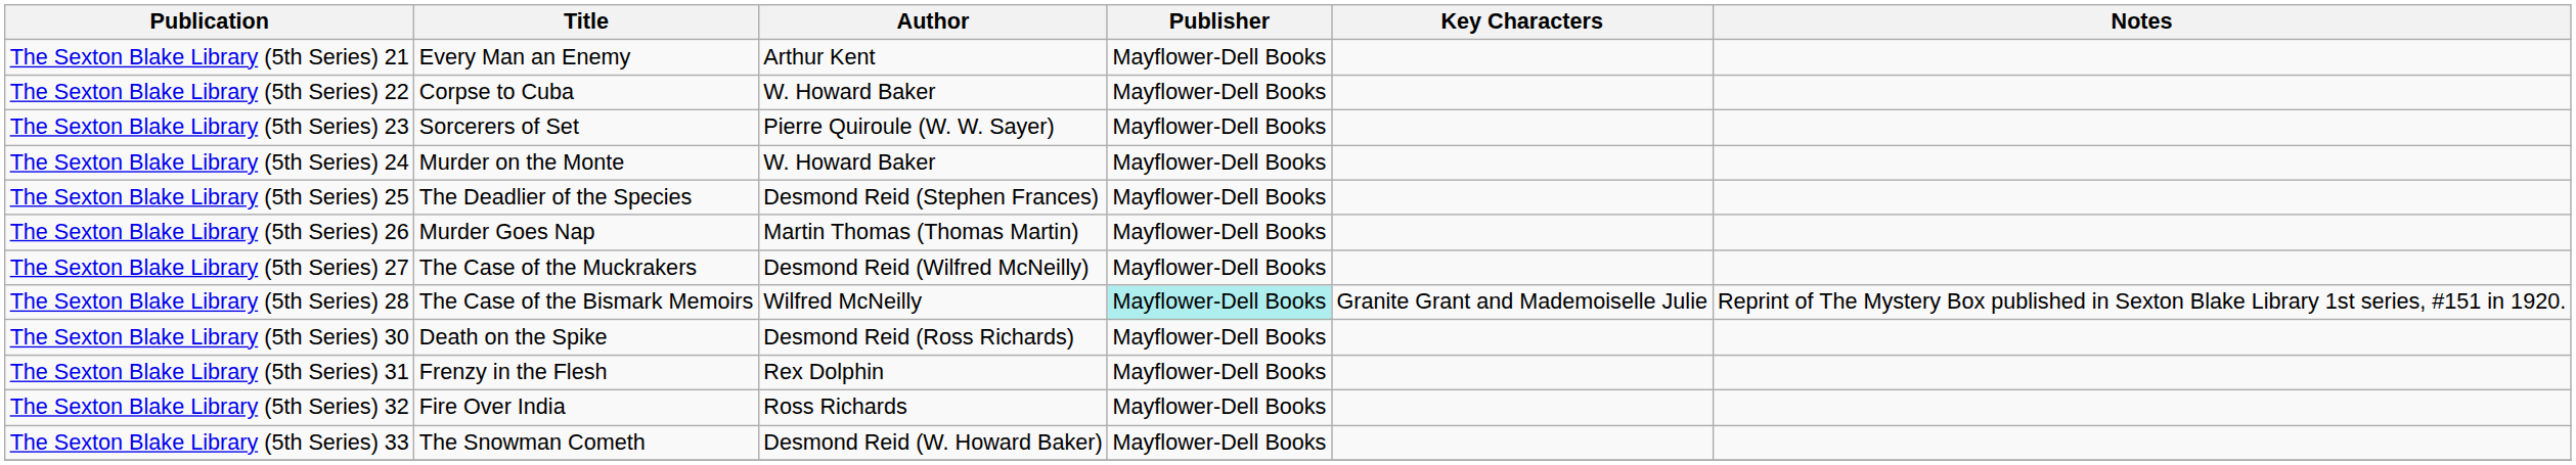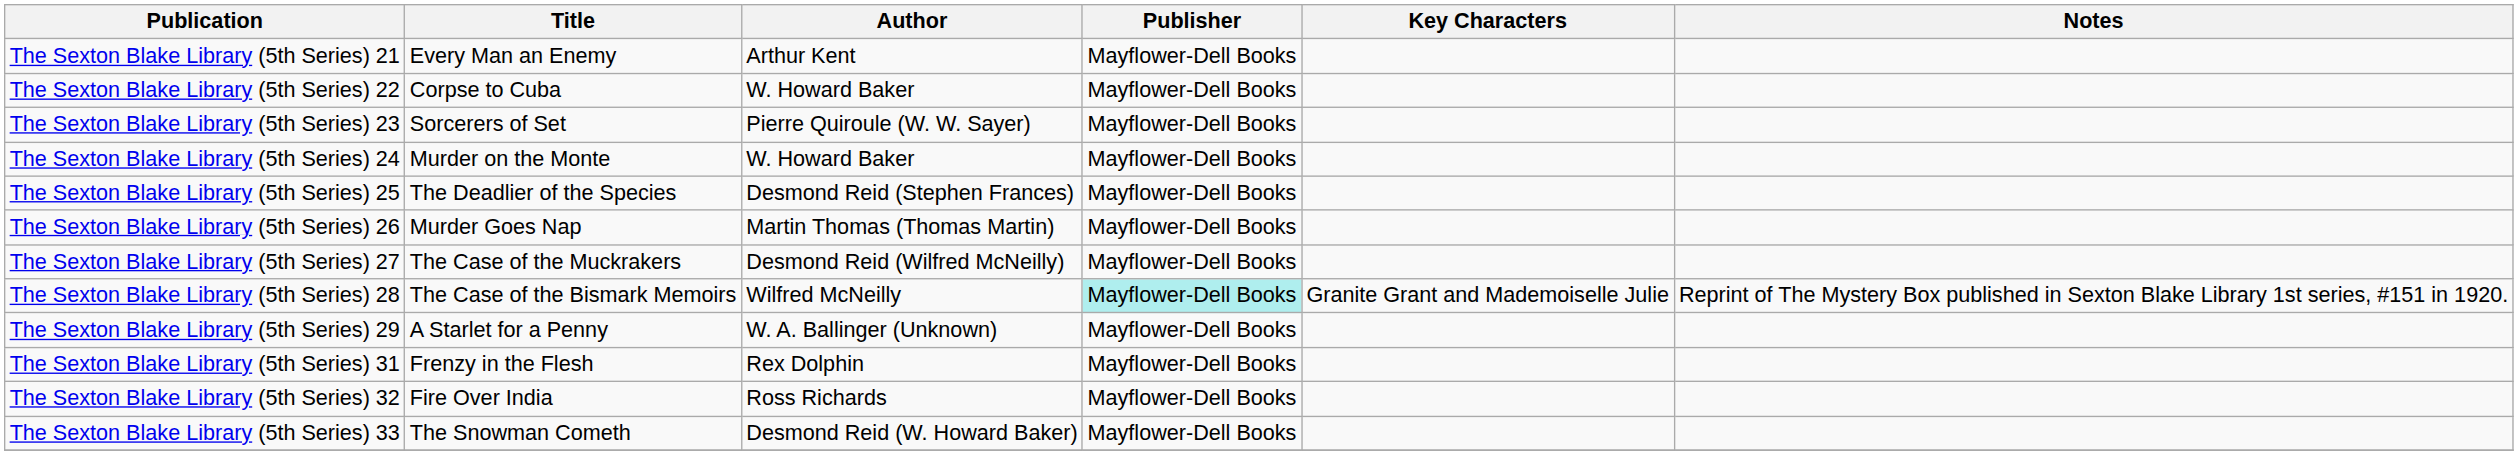+ row: The Sexton Blake Library (5th Series) 29 | A Starlet for a Penny | W. A. Ballinger (Unknown) | Mayflower-Dell Books
- row: The Sexton Blake Library (5th Series) 30 | Death on the Spike | Desmond Reid (Ross Richards) | Mayflower-Dell Books
